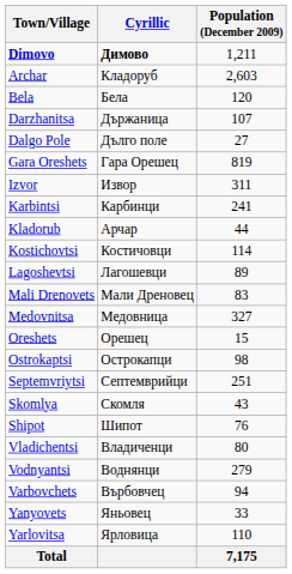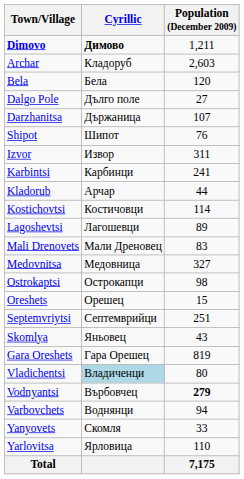rows swapped: Dalgo Pole <-> Darzhanitsa
rows swapped: Gara Oreshets <-> Shipot
rows swapped: Oreshets <-> Ostrokaptsi
Skomlya | Cyrillic: Скомля -> Яньовец
Vladichentsi | Cyrillic: no background -> lightblue background
Vodnyantsi | Cyrillic: Воднянци -> Върбовчец
Vodnyantsi | Population (December 2009): normal -> bold
Varbovchets | Cyrillic: Върбовчец -> Воднянци
Yanyovets | Cyrillic: Яньовец -> Скомля
